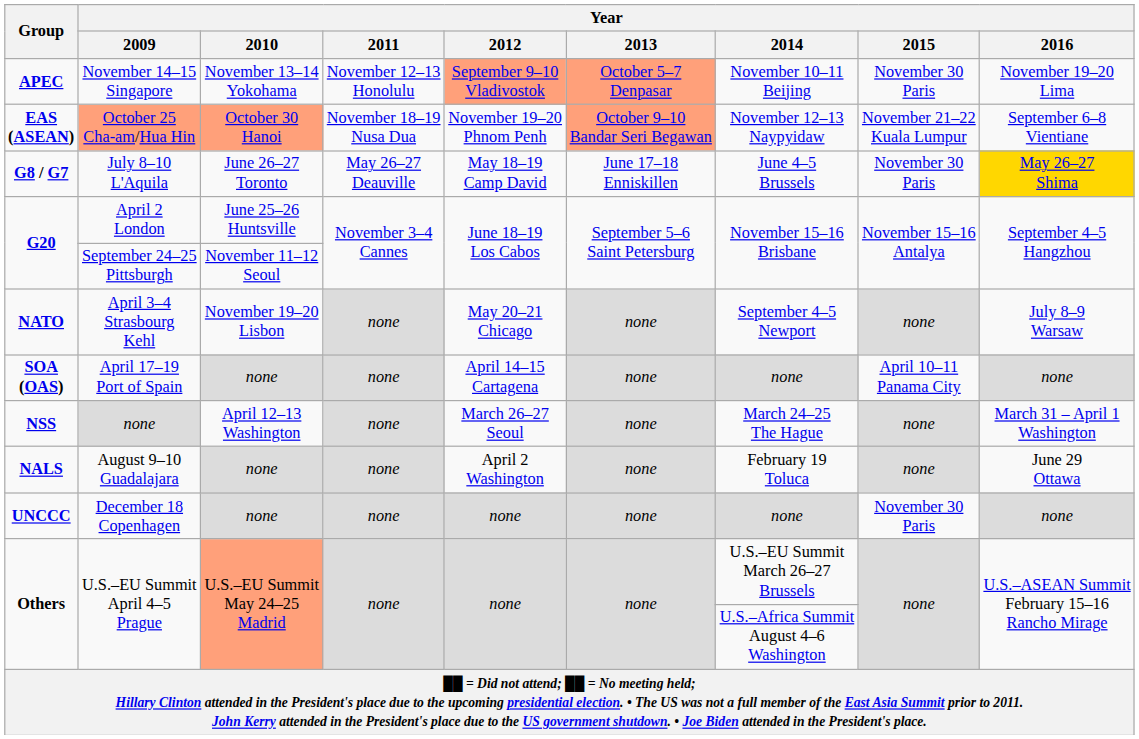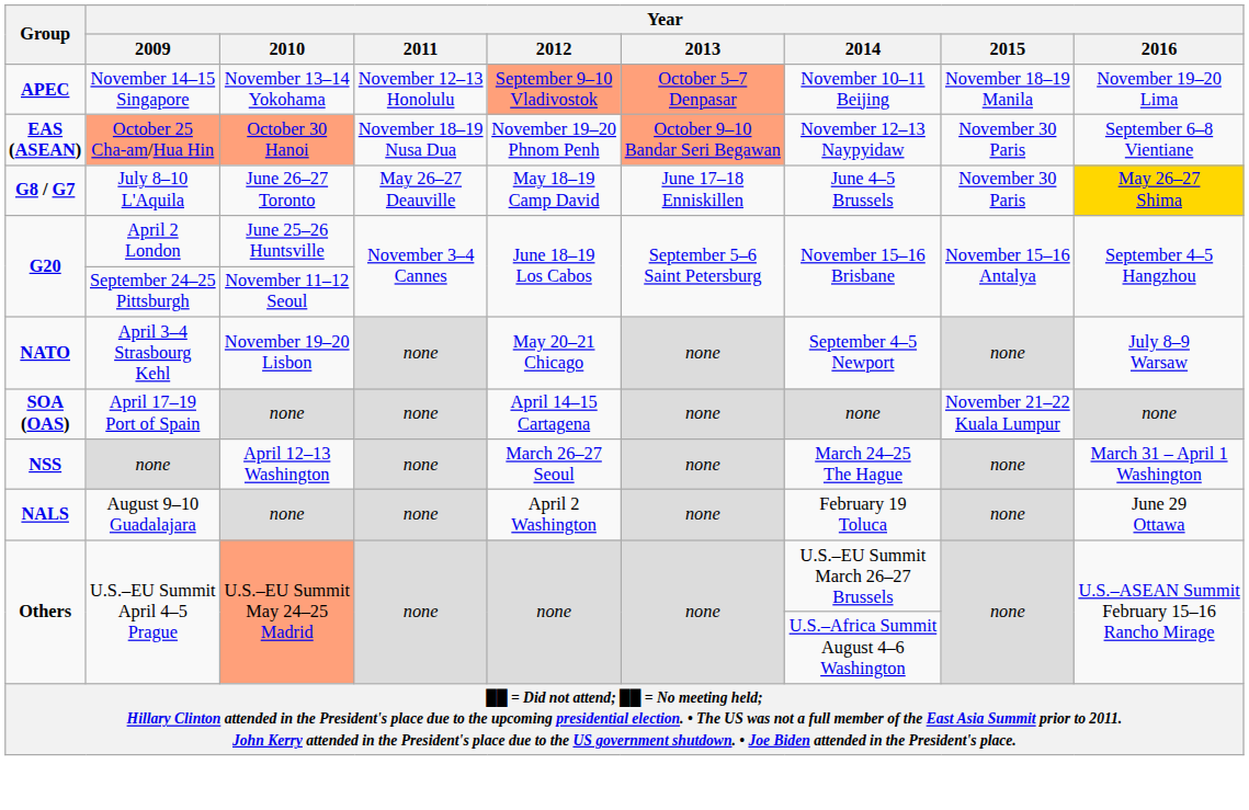November 14–15 Singapore | Year / 2015: November 30 Paris -> November 18–19 Manila
October 25 Cha-am/Hua Hin | Year / 2015: November 21–22 Kuala Lumpur -> November 30 Paris
April 17–19 Port of Spain | Year / 2015: April 10–11 Panama City -> November 21–22 Kuala Lumpur
- row: UNCCC | December 18 Copenhagen | none | none | none | none | none | November 30 Paris | none
